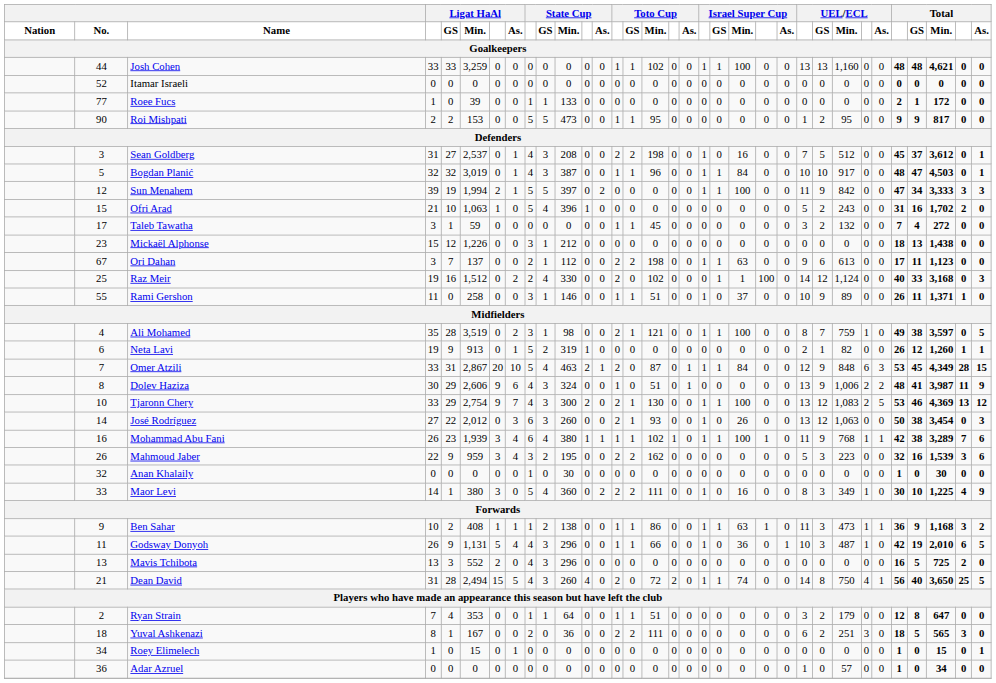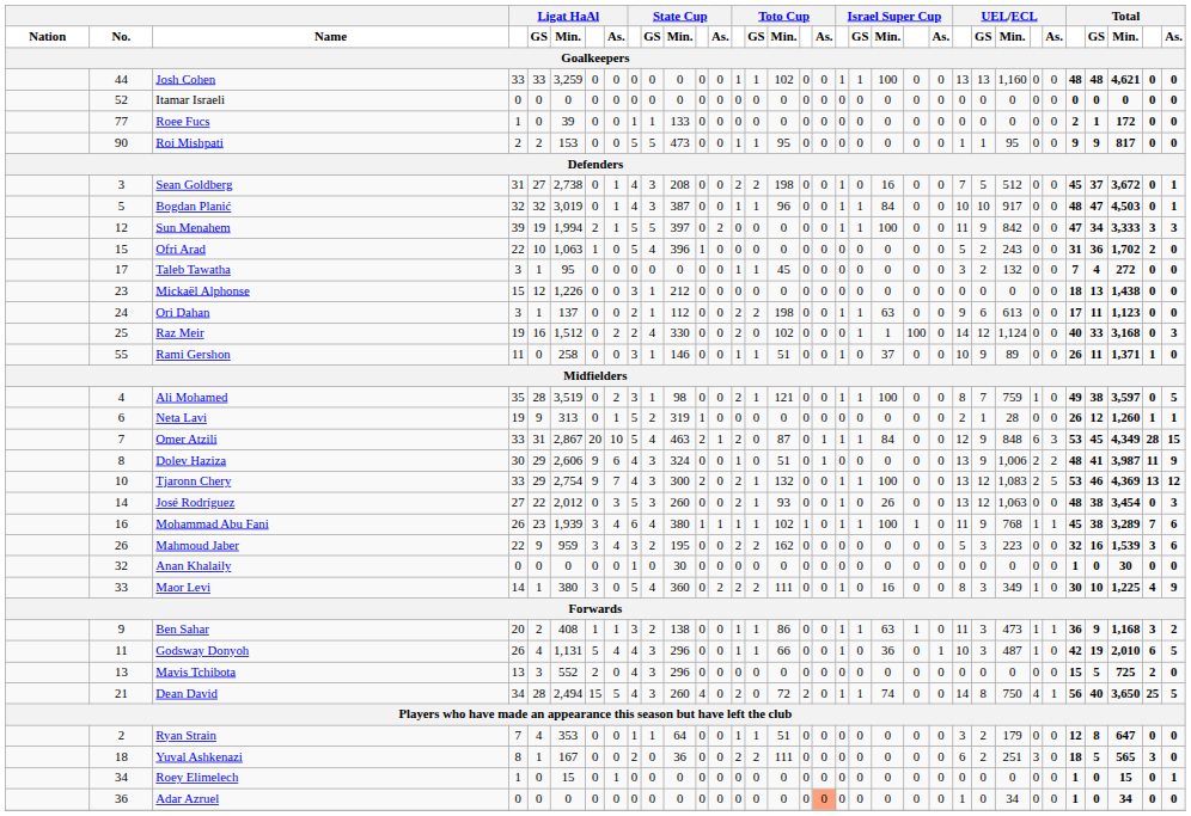Roi Mishpati | UEL/ECL / GS: 2 -> 1
Sean Goldberg | Ligat HaAl / Min.: 2,537 -> 2,738
Sean Goldberg | Total / Min.: 3,612 -> 3,672
Ofri Arad | column 4: 21 -> 22
Ofri Arad | Total / GS: 16 -> 36
Taleb Tawatha | Ligat HaAl / Min.: 59 -> 95
Ori Dahan | No.: 67 -> 24
Ori Dahan | Ligat HaAl / GS: 7 -> 1
Neta Lavi | Ligat HaAl / Min.: 913 -> 313
Neta Lavi | UEL/ECL / Min.: 82 -> 28
Tjaronn Chery | Toto Cup / Min.: 130 -> 132
José Rodríguez | column 9: 6 -> 5
José Rodríguez | column 29: 50 -> 48
Mohammad Abu Fani | column 29: 42 -> 45
Ben Sahar | column 4: 10 -> 20
Ben Sahar | column 9: 1 -> 3
Godsway Donyoh | Ligat HaAl / GS: 9 -> 4
Mavis Tchibota | column 29: 16 -> 15
Dean David | column 4: 31 -> 34
Adar Azruel | Toto Cup / As.: no background -> lightsalmon background
Adar Azruel | UEL/ECL / Min.: 57 -> 34
